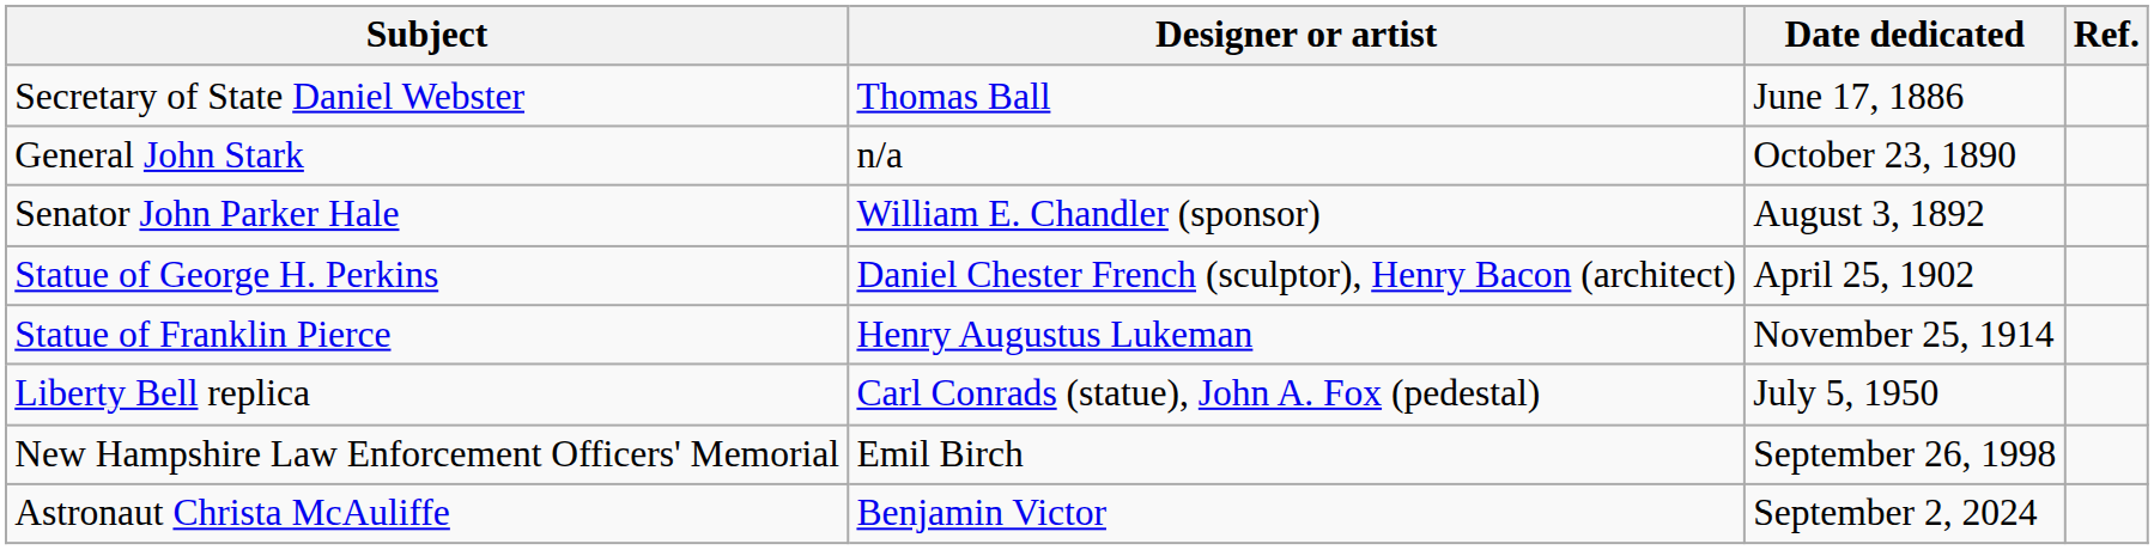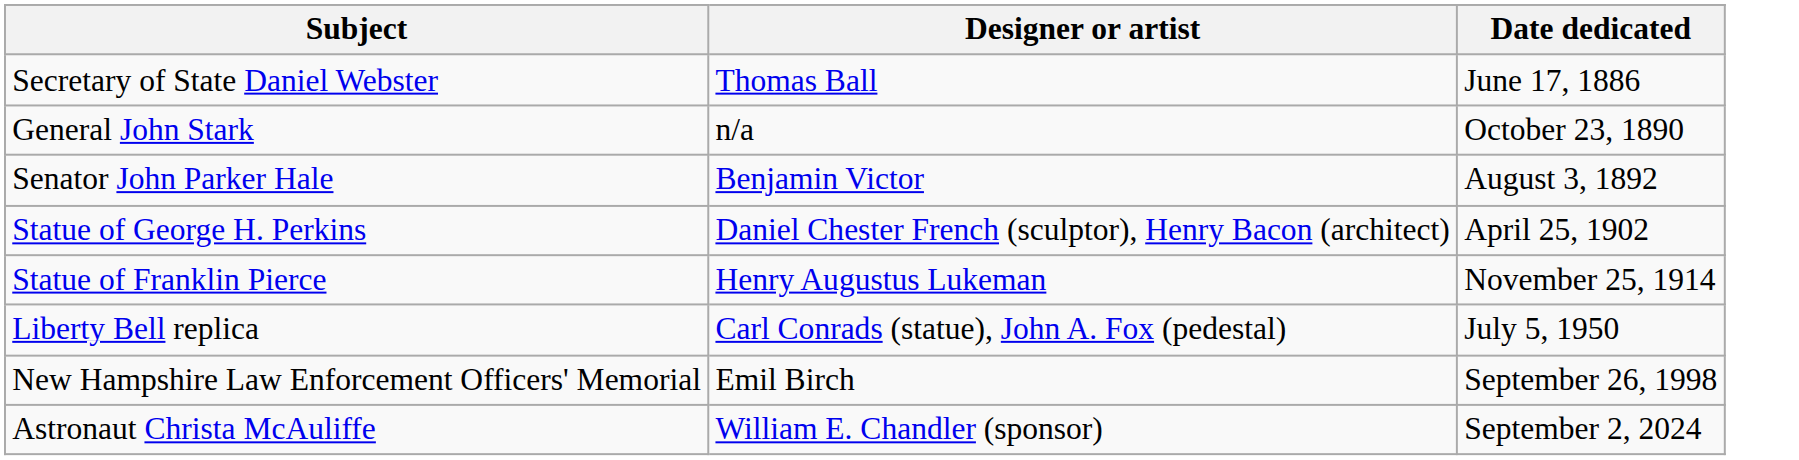- column: Ref.
Senator John Parker Hale | Designer or artist: William E. Chandler (sponsor) -> Benjamin Victor
Astronaut Christa McAuliffe | Designer or artist: Benjamin Victor -> William E. Chandler (sponsor)
